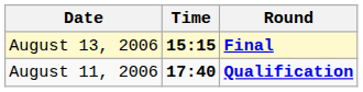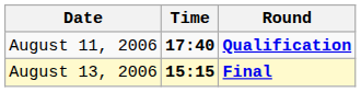rows swapped: August 11, 2006 <-> August 13, 2006
